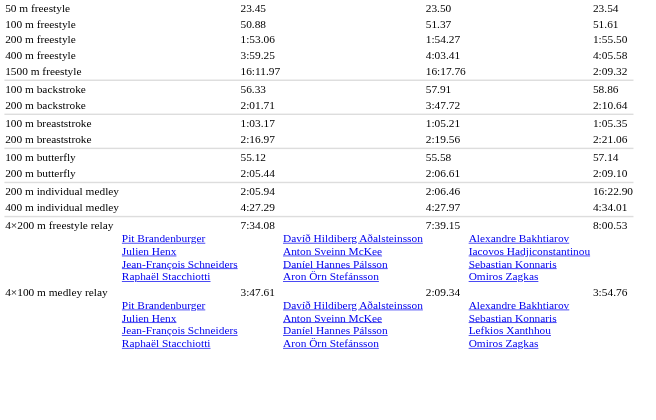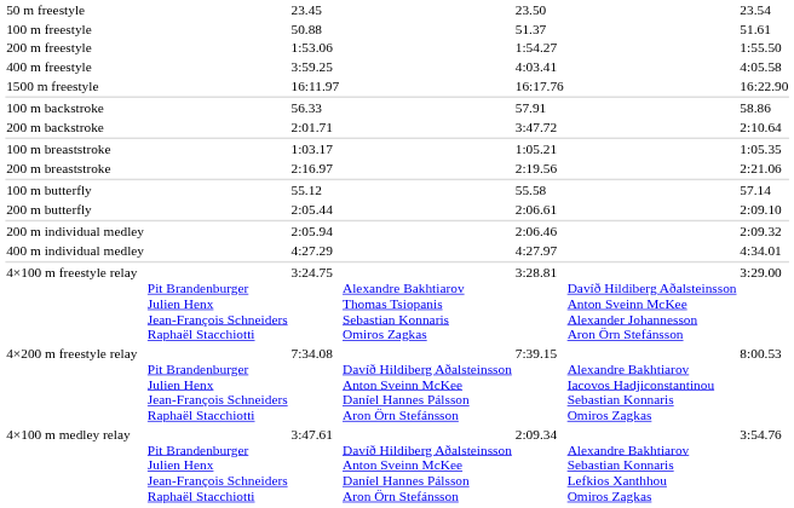1500 m freestyle | column 7: 2:09.32 -> 16:22.90
200 m individual medley | column 7: 16:22.90 -> 2:09.32
+ row: 4×100 m freestyle relay | Pit Brandenburger Julien Henx Jean-François Schneiders Raphaël Stacchiotti | 3:24.75 | Alexandre Bakhtiarov Thomas Tsiopanis Sebastian Konnaris Omiros Zagkas | 3:28.81 | Davíð Hildiberg Aðalsteinsson Anton Sveinn McKee Alexander Johannesson Aron Örn Stefánsson | 3:29.00
